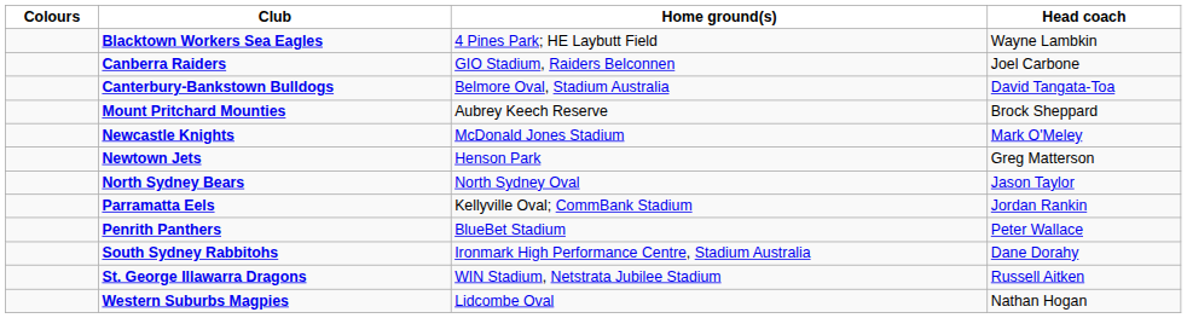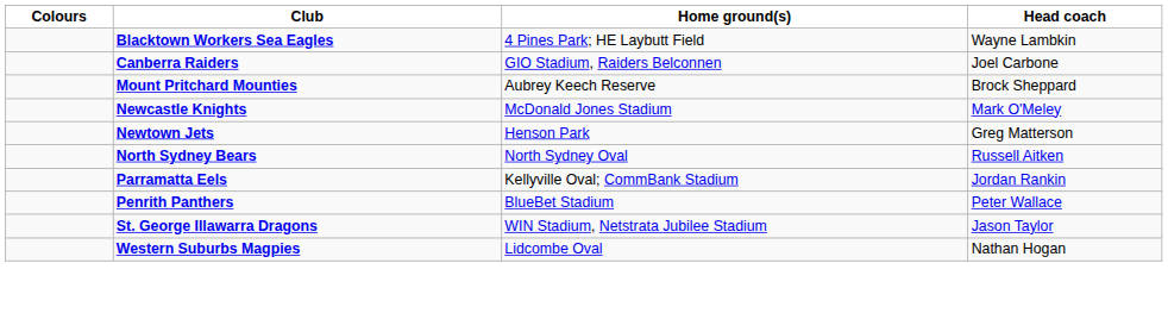- row: Canterbury-Bankstown Bulldogs | Belmore Oval, Stadium Australia | David Tangata-Toa
North Sydney Bears | Head coach: Jason Taylor -> Russell Aitken
- row: South Sydney Rabbitohs | Ironmark High Performance Centre, Stadium Australia | Dane Dorahy
St. George Illawarra Dragons | Head coach: Russell Aitken -> Jason Taylor
